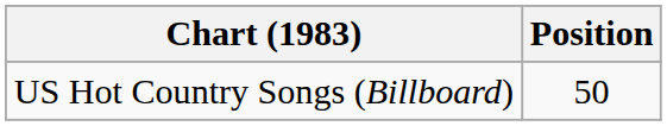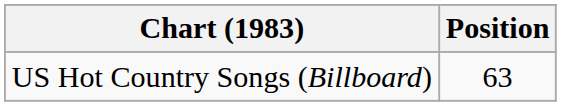US Hot Country Songs (Billboard) | Position: 50 -> 63
